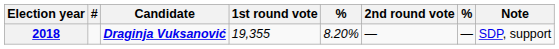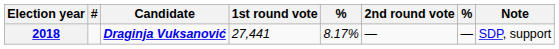2018 | 1st round vote: 19,355 -> 27,441
2018 | column 5: 8.20% -> 8.17%
